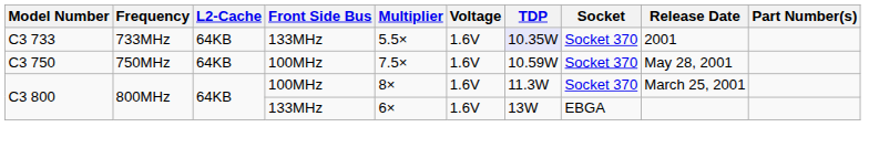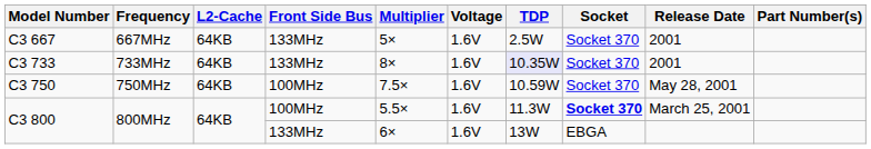+ row: C3 667 | 667MHz | 64KB | 133MHz | 5× | 1.6V | 2.5W | Socket 370 | 2001
C3 733 | Multiplier: 5.5× -> 8×
C3 800 / 100MHz | Multiplier: 8× -> 5.5×
C3 800 / 100MHz | Socket: normal -> bold
